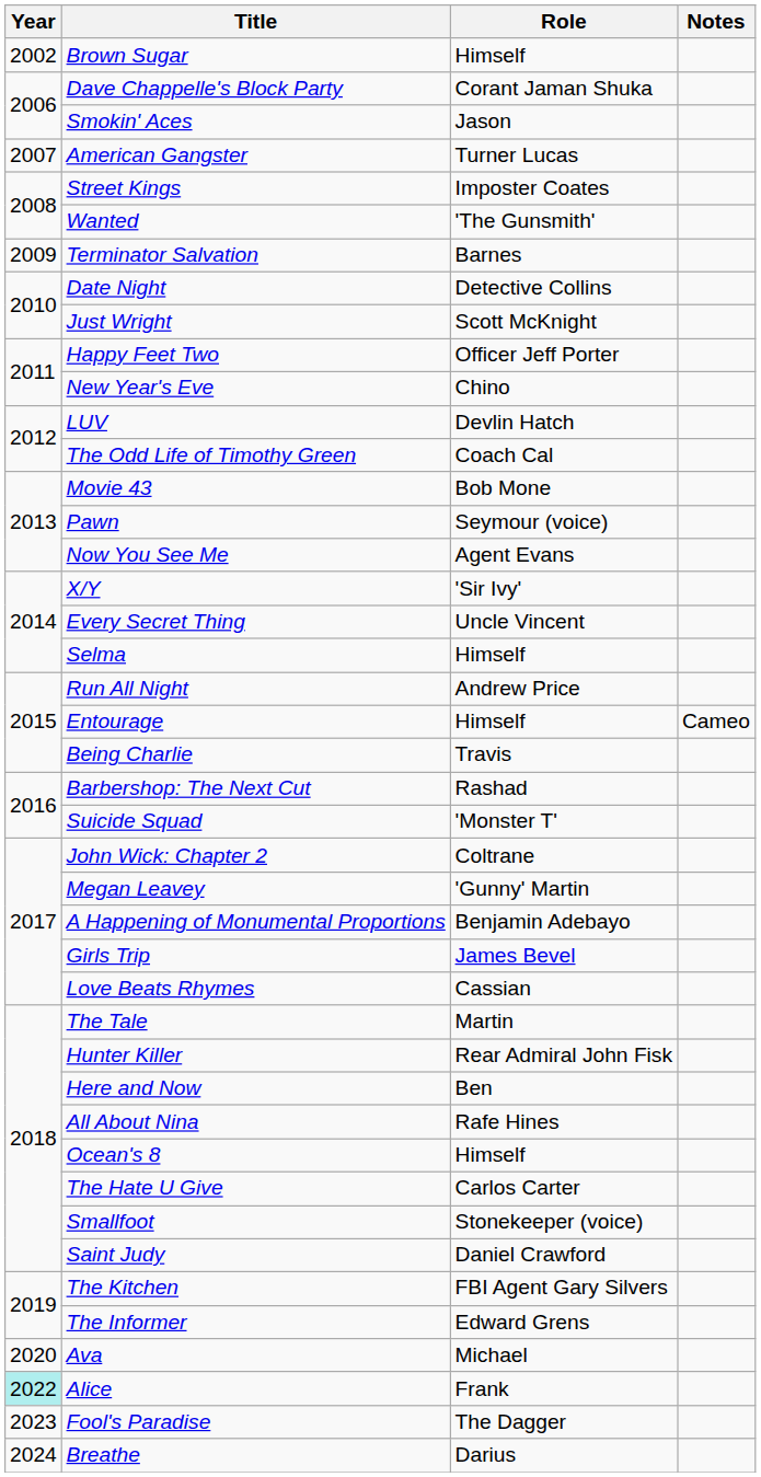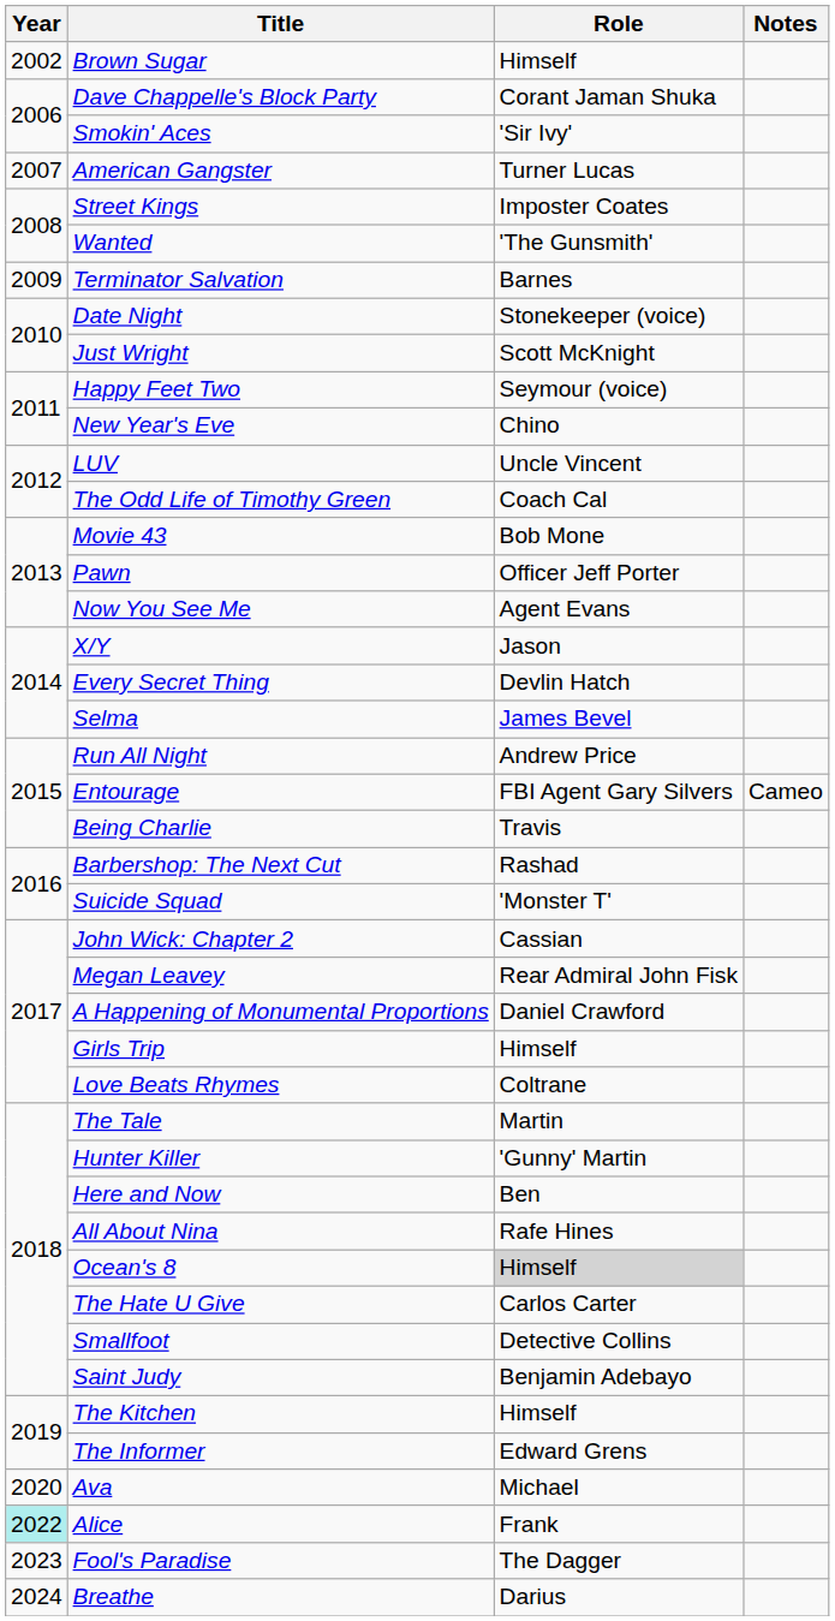Smokin' Aces | Role: Jason -> 'Sir Ivy'
Date Night | Role: Detective Collins -> Stonekeeper (voice)
Happy Feet Two | Role: Officer Jeff Porter -> Seymour (voice)
LUV | Role: Devlin Hatch -> Uncle Vincent
Pawn | Role: Seymour (voice) -> Officer Jeff Porter
X/Y | Role: 'Sir Ivy' -> Jason
Every Secret Thing | Role: Uncle Vincent -> Devlin Hatch
Selma | Role: Himself -> James Bevel
Entourage | Role: Himself -> FBI Agent Gary Silvers
John Wick: Chapter 2 | Role: Coltrane -> Cassian
Megan Leavey | Role: 'Gunny' Martin -> Rear Admiral John Fisk
A Happening of Monumental Proportions | Role: Benjamin Adebayo -> Daniel Crawford
Girls Trip | Role: James Bevel -> Himself
Love Beats Rhymes | Role: Cassian -> Coltrane
Hunter Killer | Role: Rear Admiral John Fisk -> 'Gunny' Martin
Ocean's 8 | Role: no background -> lightgrey background
Smallfoot | Role: Stonekeeper (voice) -> Detective Collins
Saint Judy | Role: Daniel Crawford -> Benjamin Adebayo
The Kitchen | Role: FBI Agent Gary Silvers -> Himself
